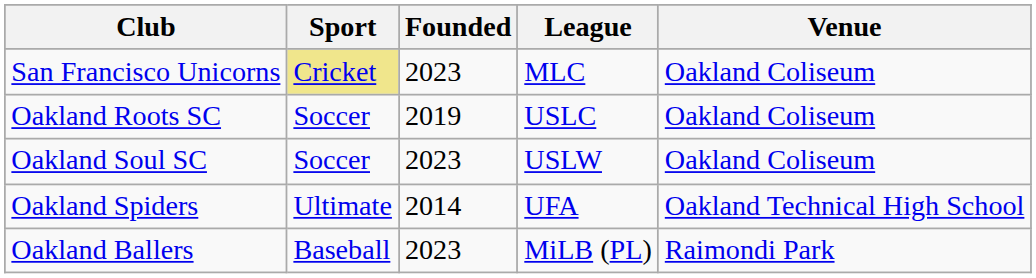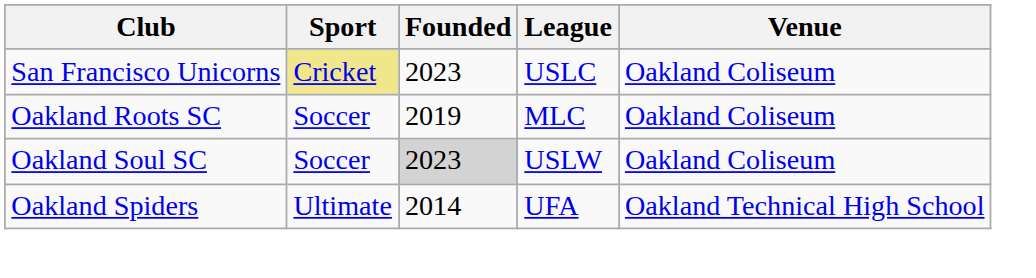San Francisco Unicorns | League: MLC -> USLC
Oakland Roots SC | League: USLC -> MLC
Oakland Soul SC | Founded: no background -> lightgrey background
- row: Oakland Ballers | Baseball | 2023 | MiLB (PL) | Raimondi Park
